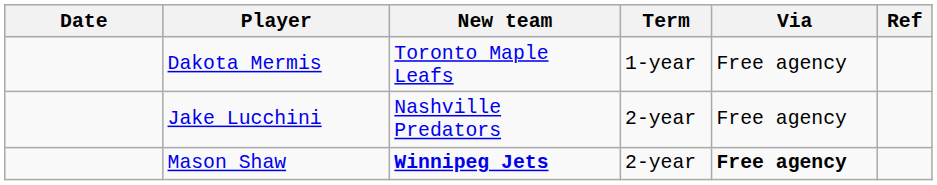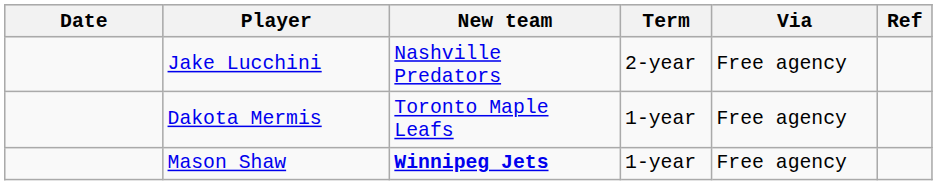rows swapped: Jake Lucchini <-> Dakota Mermis
Mason Shaw | Term: 2-year -> 1-year
Mason Shaw | Via: bold -> normal
